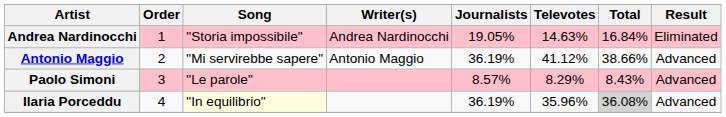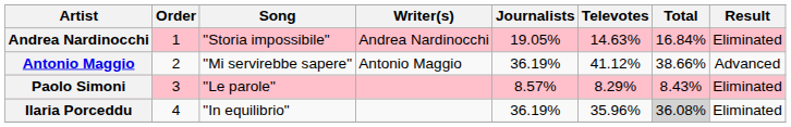Paolo Simoni | Result: Advanced -> Eliminated
Ilaria Porceddu | Song: lightyellow background -> no background
Ilaria Porceddu | Result: Advanced -> Eliminated
